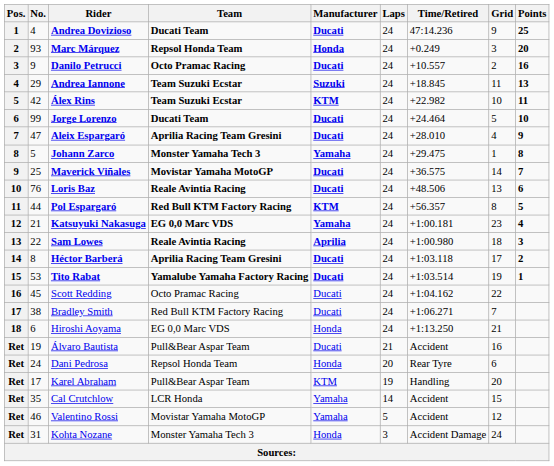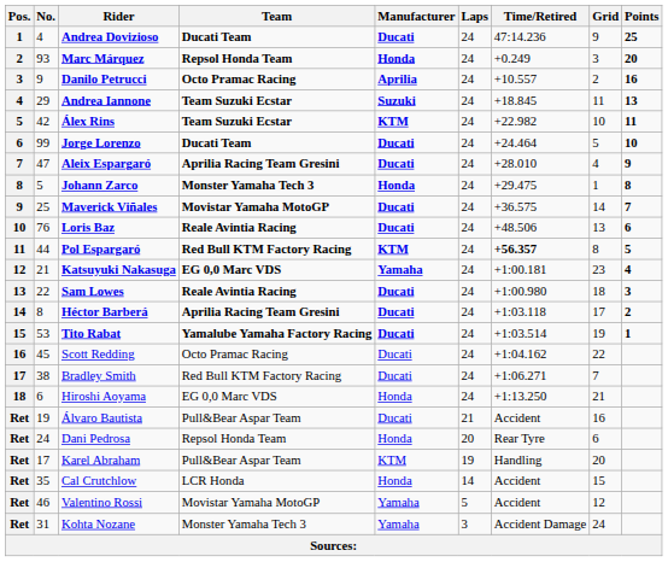Danilo Petrucci | Manufacturer: Ducati -> Aprilia
Johann Zarco | Manufacturer: Yamaha -> Honda
Pol Espargaró | Time/Retired: normal -> bold
Sam Lowes | Manufacturer: Aprilia -> Ducati
Cal Crutchlow | Manufacturer: Yamaha -> Honda
Kohta Nozane | Manufacturer: Honda -> Yamaha
